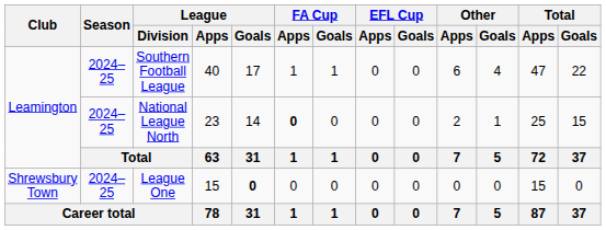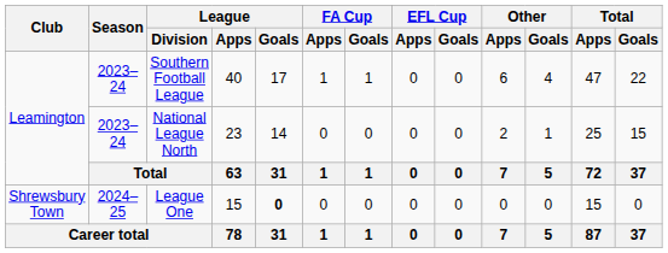Southern Football League | Season: 2024–25 -> 2023–24
National League North | Season: 2024–25 -> 2023–24
National League North | FA Cup / Apps: bold -> normal
